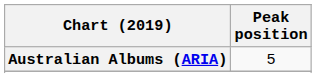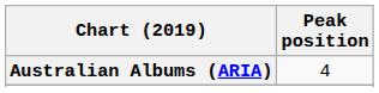Australian Albums (ARIA) | Peak position: 5 -> 4
